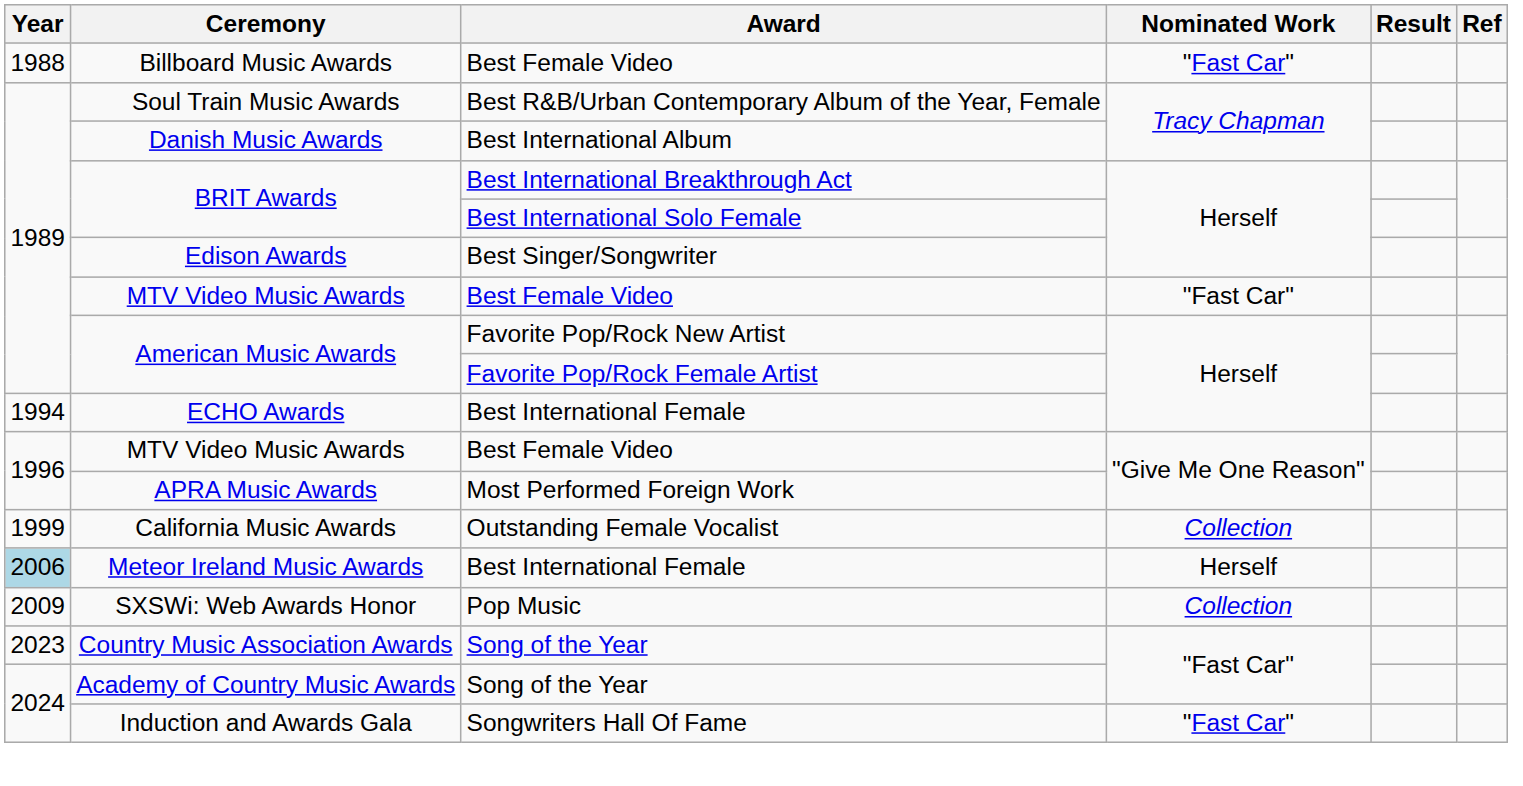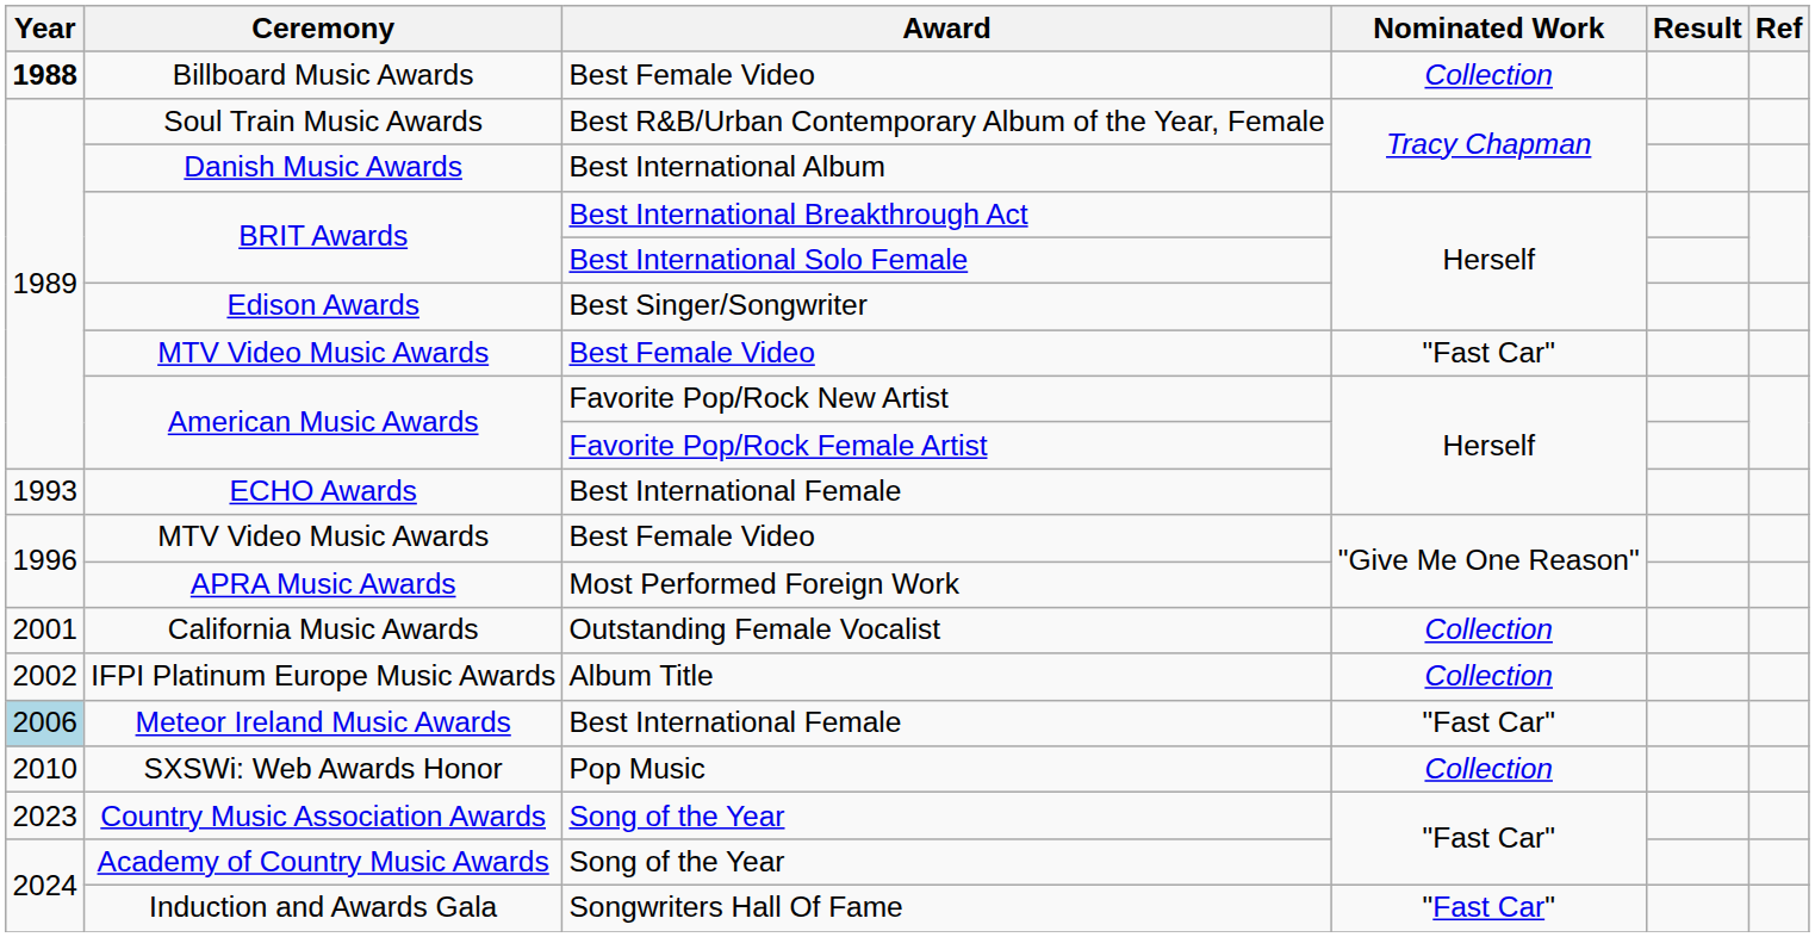Billboard Music Awards | Year: normal -> bold
Billboard Music Awards | Nominated Work: "Fast Car" -> Collection
ECHO Awards | Year: 1994 -> 1993
California Music Awards | Year: 1999 -> 2001
+ row: 2002 | IFPI Platinum Europe Music Awards | Album Title | Collection
Meteor Ireland Music Awards | Nominated Work: Herself -> "Fast Car"
SXSWi: Web Awards Honor | Year: 2009 -> 2010
